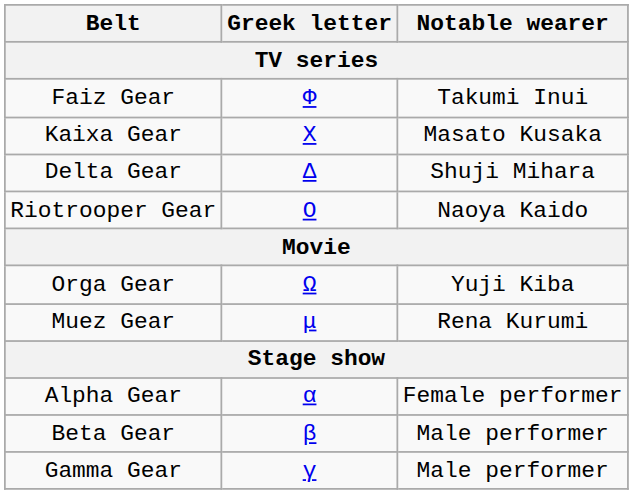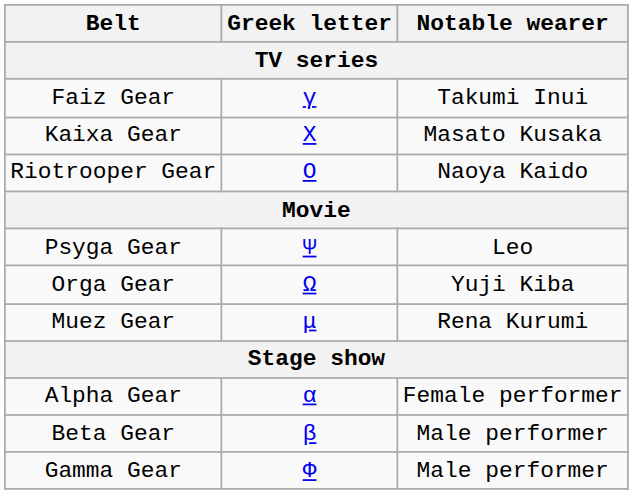Faiz Gear | Greek letter: Φ -> γ
- row: Delta Gear | Δ | Shuji Mihara
+ row: Psyga Gear | Ψ | Leo
Gamma Gear | Greek letter: γ -> Φ
